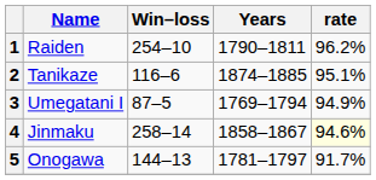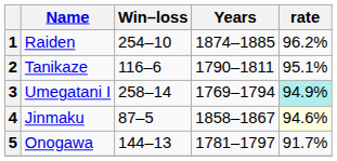1 | Years: 1790–1811 -> 1874–1885
2 | Years: 1874–1885 -> 1790–1811
3 | Win–loss: 87–5 -> 258–14
3 | rate: no background -> paleturquoise background
4 | Win–loss: 258–14 -> 87–5
